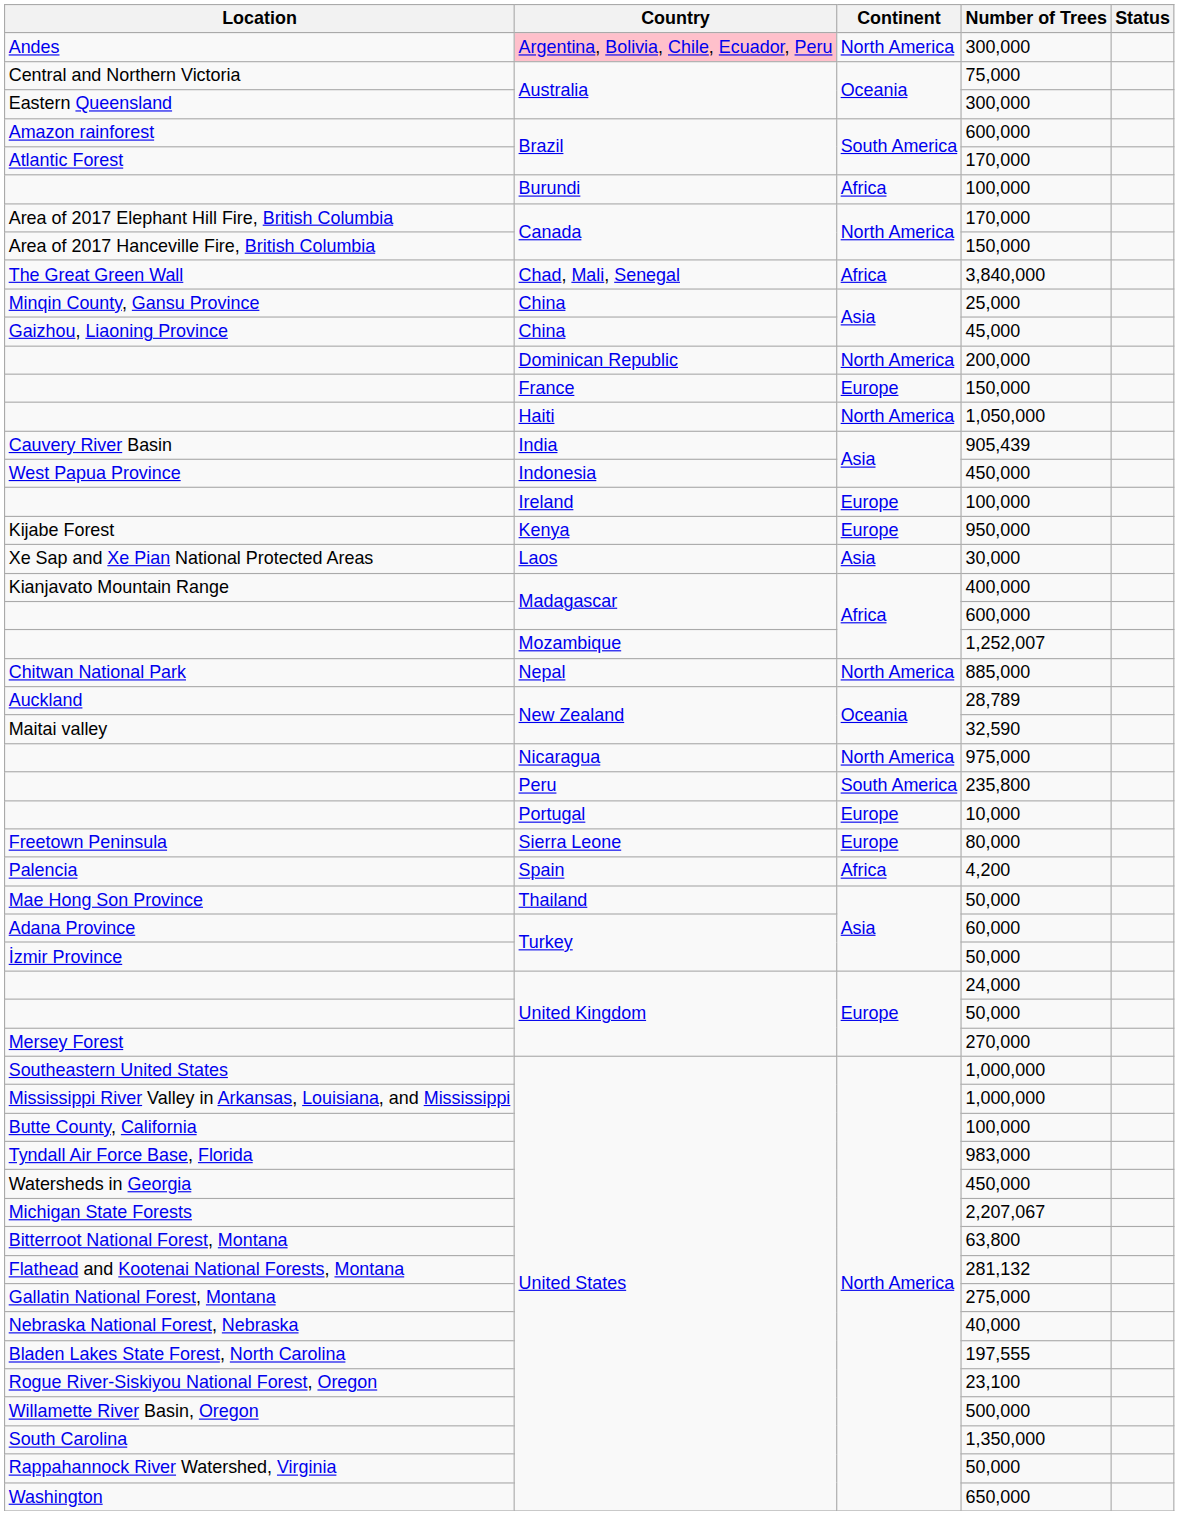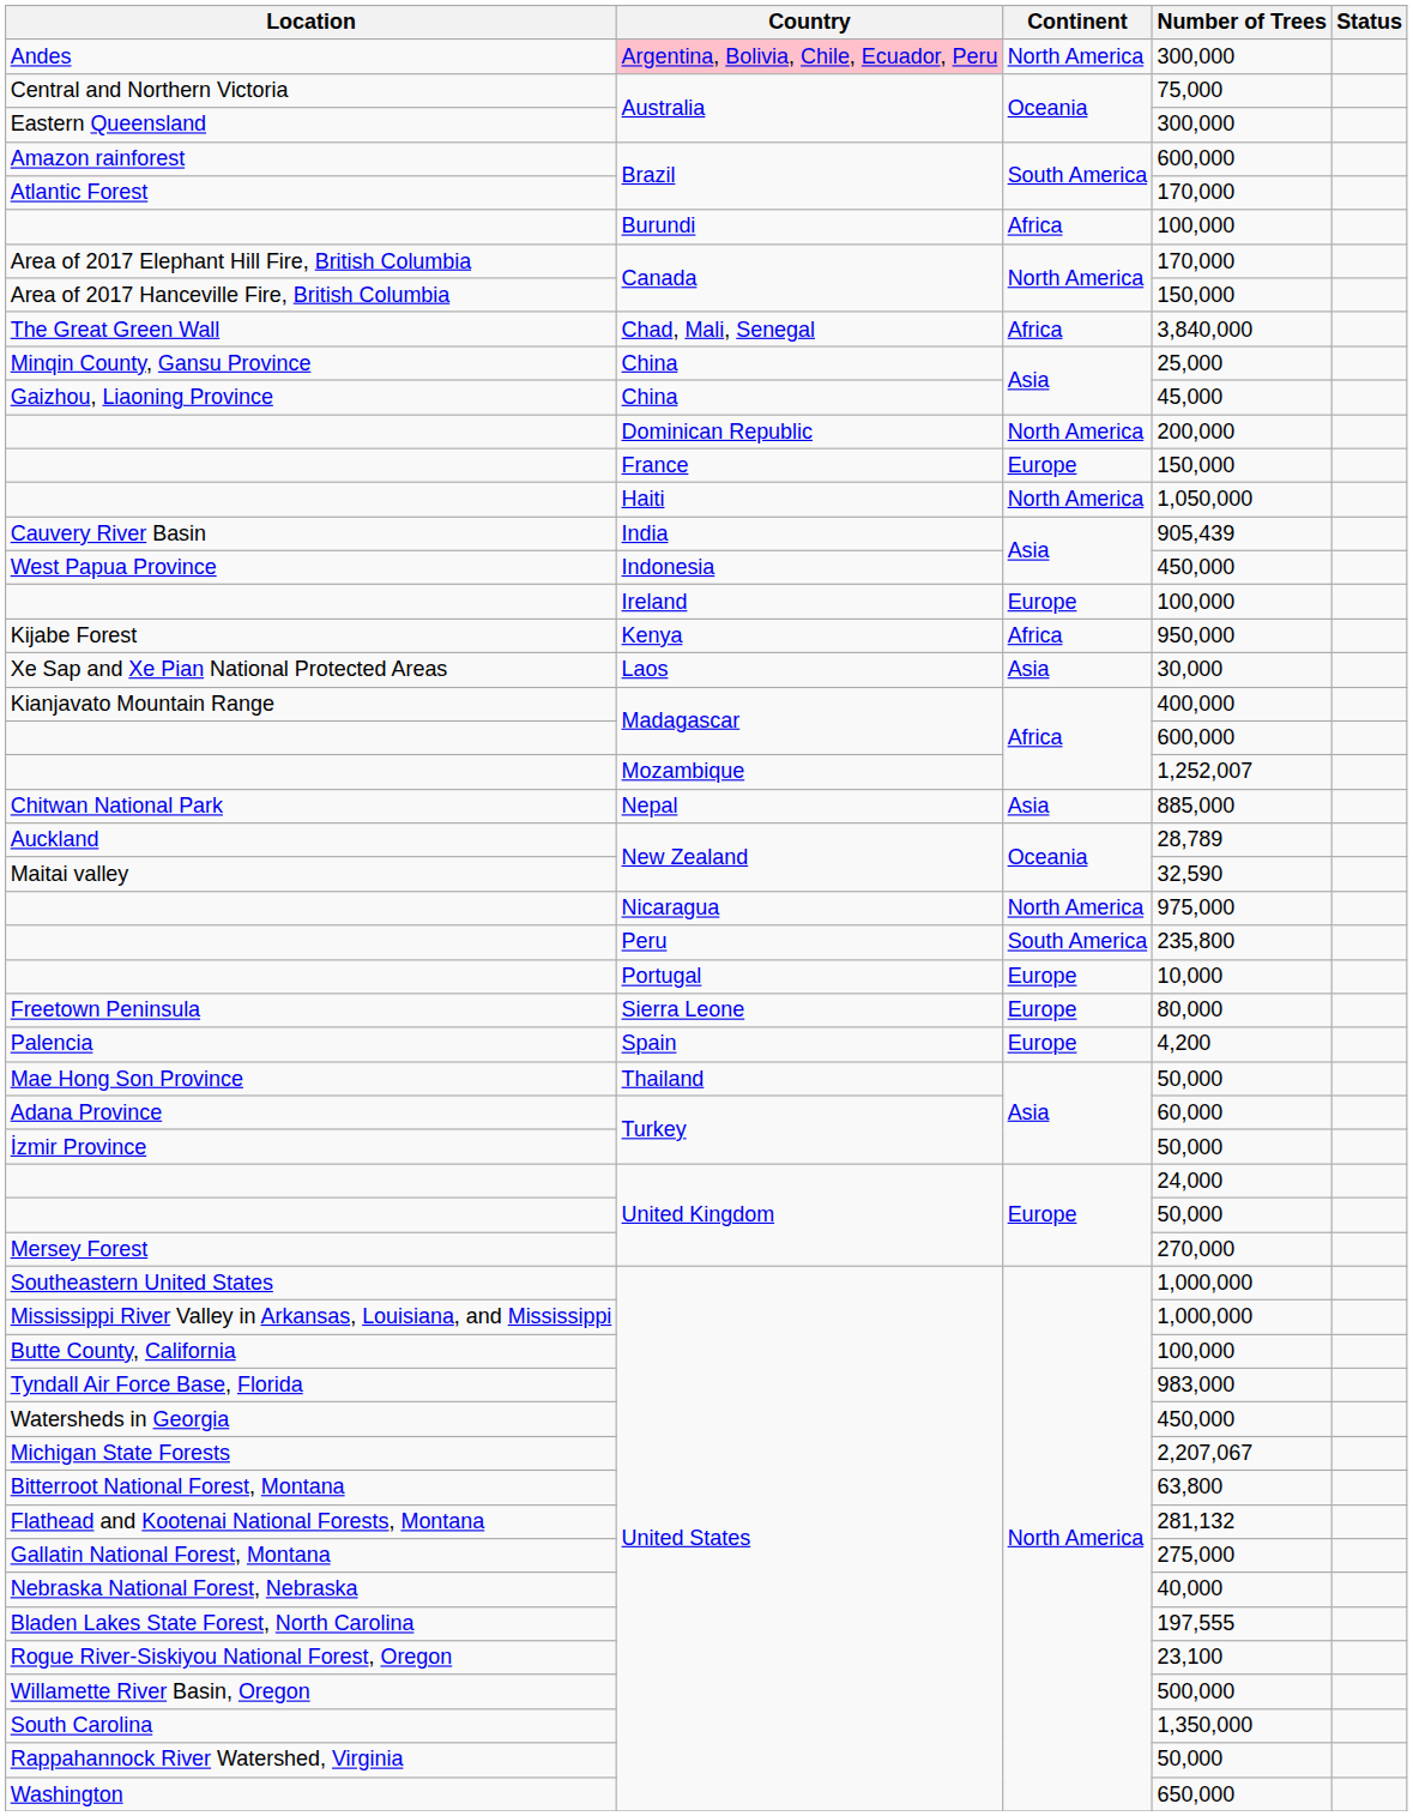Kijabe Forest | Continent: Europe -> Africa
Chitwan National Park | Continent: North America -> Asia
Palencia | Continent: Africa -> Europe
